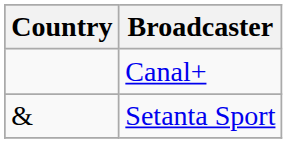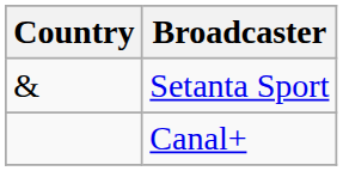rows swapped: Canal+ <-> Setanta Sport
